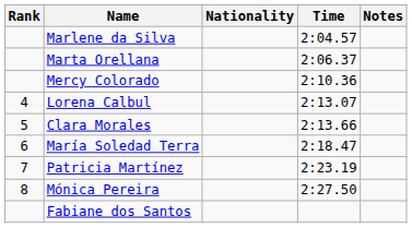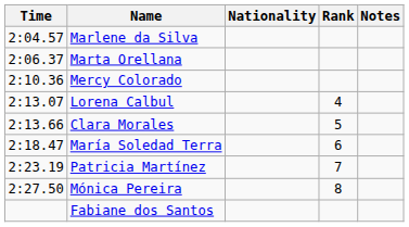columns swapped: Rank <-> Time
